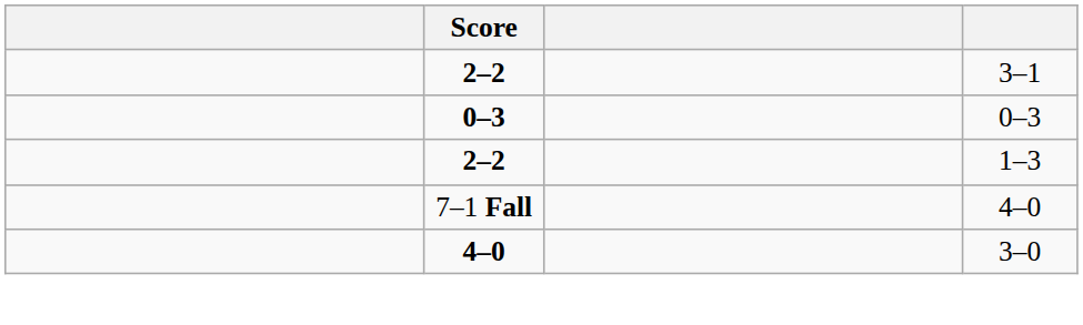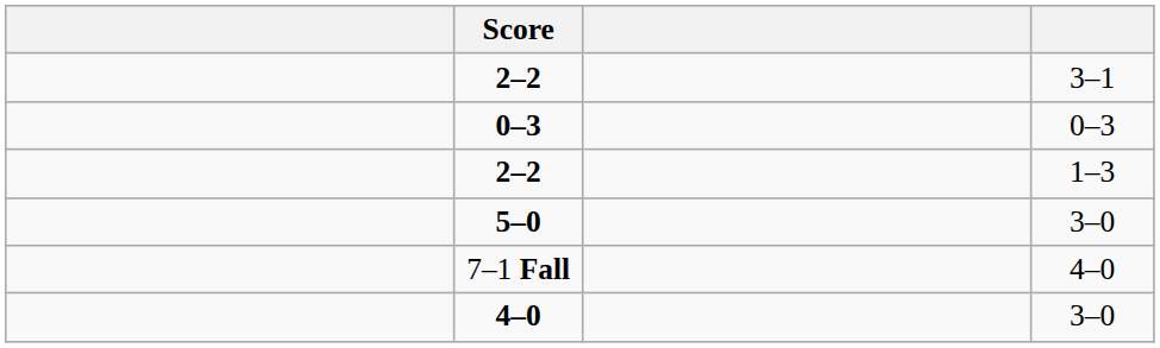+ row: 5–0 | 3–0
